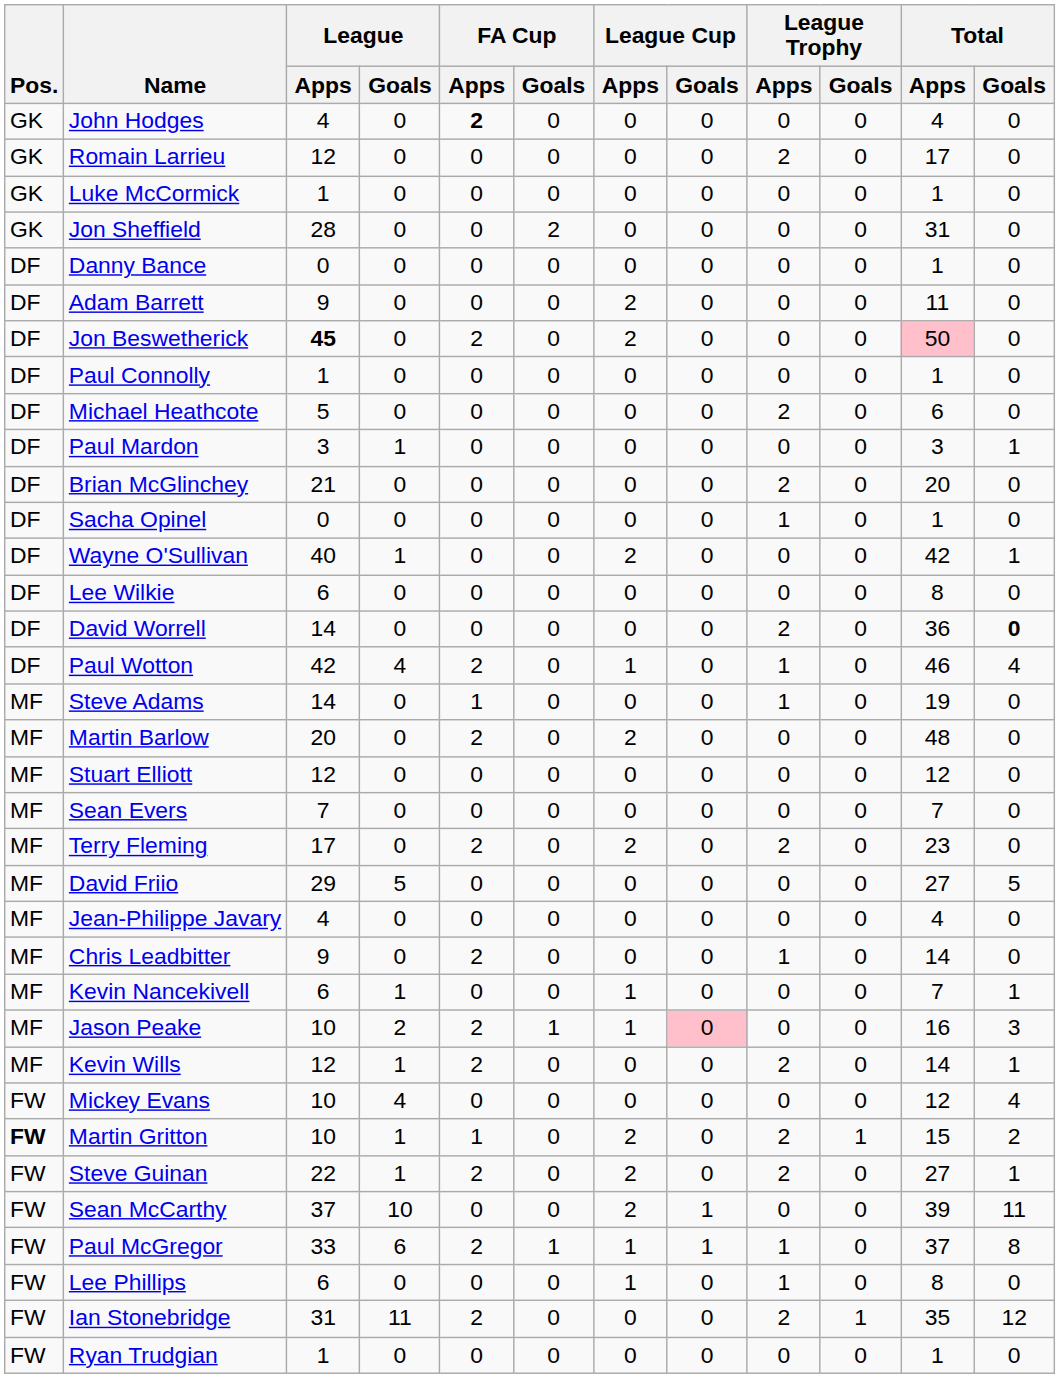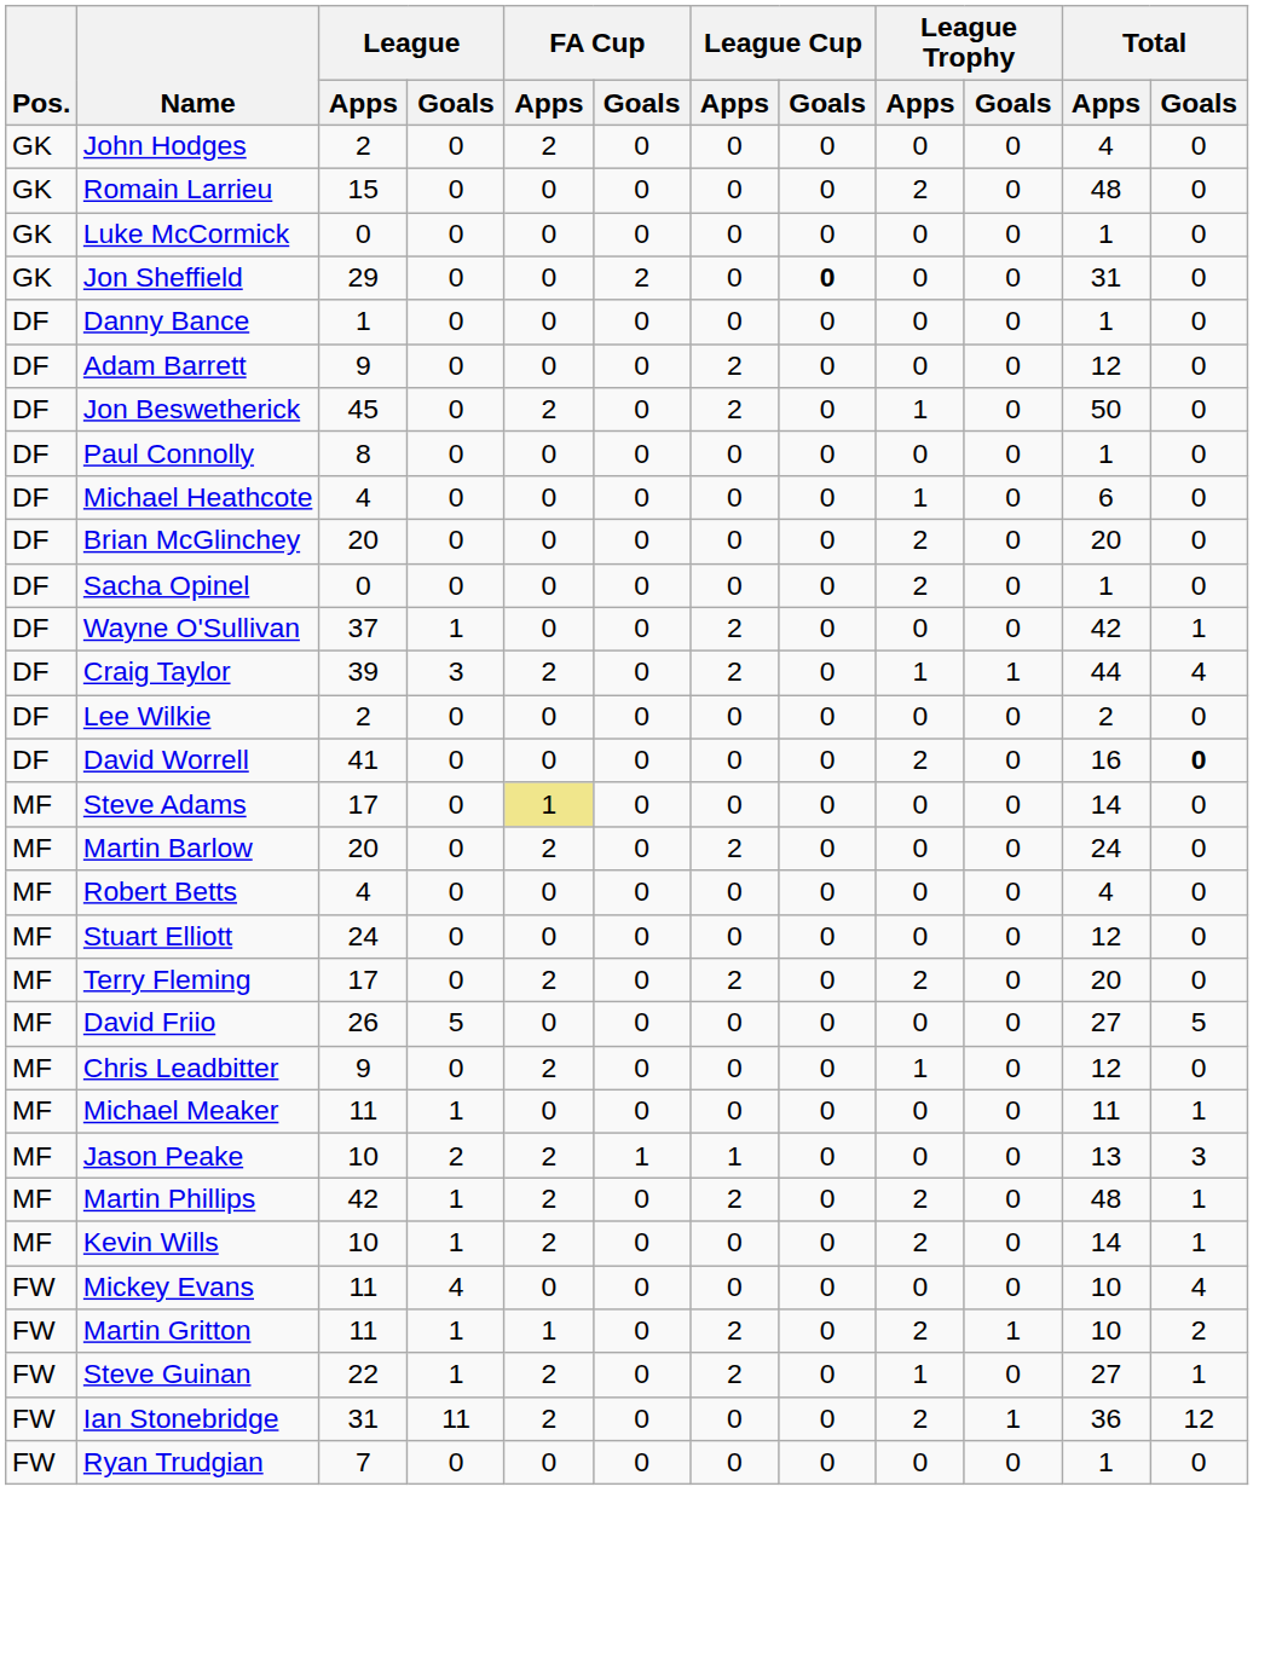John Hodges | League / Apps: 4 -> 2
John Hodges | FA Cup / Apps: bold -> normal
Romain Larrieu | League / Apps: 12 -> 15
Romain Larrieu | Total / Apps: 17 -> 48
Luke McCormick | League / Apps: 1 -> 0
Jon Sheffield | League / Apps: 28 -> 29
Jon Sheffield | League Cup / Goals: normal -> bold
Danny Bance | League / Apps: 0 -> 1
Adam Barrett | Total / Apps: 11 -> 12
Jon Beswetherick | League / Apps: bold -> normal
Jon Beswetherick | League Trophy / Apps: 0 -> 1
Jon Beswetherick | Total / Apps: pink background -> no background
Paul Connolly | League / Apps: 1 -> 8
Michael Heathcote | League / Apps: 5 -> 4
Michael Heathcote | League Trophy / Apps: 2 -> 1
- row: DF | Paul Mardon | 3 | 1 | 0 | 0 | 0 | 0 | 0 | 0 | 3 | 1
Brian McGlinchey | League / Apps: 21 -> 20
Sacha Opinel | League Trophy / Apps: 1 -> 2
Wayne O'Sullivan | League / Apps: 40 -> 37
+ row: DF | Craig Taylor | 39 | 3 | 2 | 0 | 2 | 0 | 1 | 1 | 44 | 4
Lee Wilkie | League / Apps: 6 -> 2
Lee Wilkie | Total / Apps: 8 -> 2
David Worrell | League / Apps: 14 -> 41
David Worrell | Total / Apps: 36 -> 16
- row: DF | Paul Wotton | 42 | 4 | 2 | 0 | 1 | 0 | 1 | 0 | 46 | 4
Steve Adams | League / Apps: 14 -> 17
Steve Adams | FA Cup / Apps: no background -> khaki background
Steve Adams | League Trophy / Apps: 1 -> 0
Steve Adams | Total / Apps: 19 -> 14
Martin Barlow | Total / Apps: 48 -> 24
+ row: MF | Robert Betts | 4 | 0 | 0 | 0 | 0 | 0 | 0 | 0 | 4 | 0
Stuart Elliott | League / Apps: 12 -> 24
- row: MF | Sean Evers | 7 | 0 | 0 | 0 | 0 | 0 | 0 | 0 | 7 | 0
Terry Fleming | Total / Apps: 23 -> 20
David Friio | League / Apps: 29 -> 26
- row: MF | Jean-Philippe Javary | 4 | 0 | 0 | 0 | 0 | 0 | 0 | 0 | 4 | 0
Chris Leadbitter | Total / Apps: 14 -> 12
+ row: MF | Michael Meaker | 11 | 1 | 0 | 0 | 0 | 0 | 0 | 0 | 11 | 1
- row: MF | Kevin Nancekivell | 6 | 1 | 0 | 0 | 1 | 0 | 0 | 0 | 7 | 1
Jason Peake | League Cup / Goals: pink background -> no background
Jason Peake | Total / Apps: 16 -> 13
+ row: MF | Martin Phillips | 42 | 1 | 2 | 0 | 2 | 0 | 2 | 0 | 48 | 1
Kevin Wills | League / Apps: 12 -> 10
Mickey Evans | League / Apps: 10 -> 11
Mickey Evans | Total / Apps: 12 -> 10
Martin Gritton | Pos.: bold -> normal
Martin Gritton | League / Apps: 10 -> 11
Martin Gritton | Total / Apps: 15 -> 10
Steve Guinan | League Trophy / Apps: 2 -> 1
- row: FW | Sean McCarthy | 37 | 10 | 0 | 0 | 2 | 1 | 0 | 0 | 39 | 11
- row: FW | Paul McGregor | 33 | 6 | 2 | 1 | 1 | 1 | 1 | 0 | 37 | 8
- row: FW | Lee Phillips | 6 | 0 | 0 | 0 | 1 | 0 | 1 | 0 | 8 | 0
Ian Stonebridge | Total / Apps: 35 -> 36
Ryan Trudgian | League / Apps: 1 -> 7
